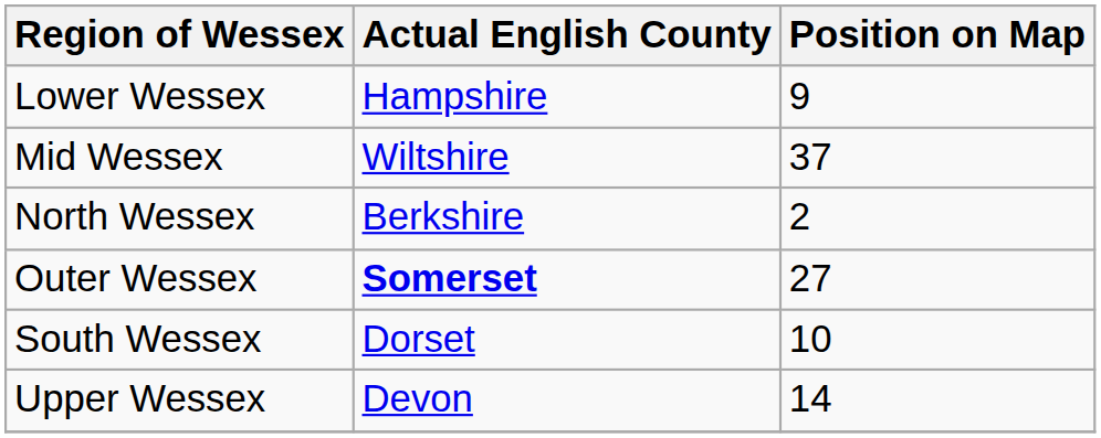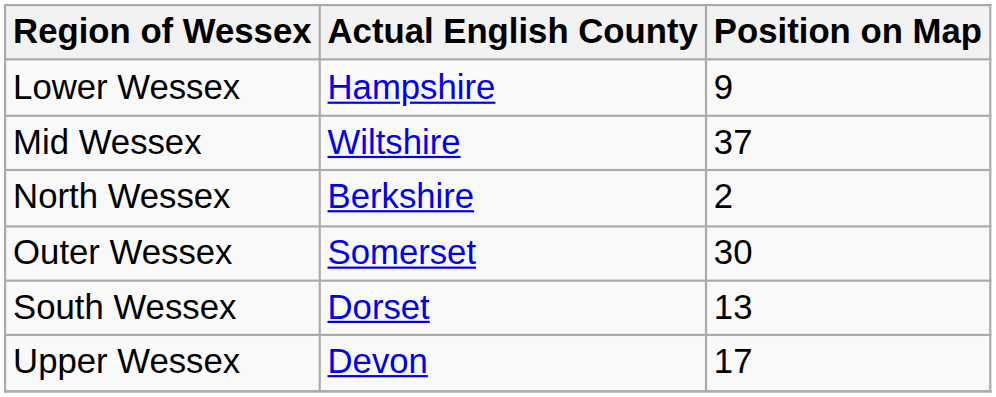Outer Wessex | Actual English County: bold -> normal
Outer Wessex | Position on Map: 27 -> 30
South Wessex | Position on Map: 10 -> 13
Upper Wessex | Position on Map: 14 -> 17
